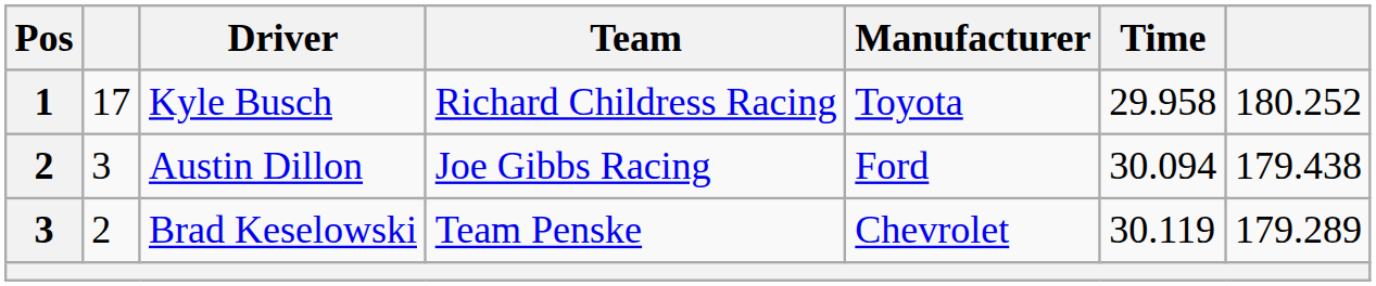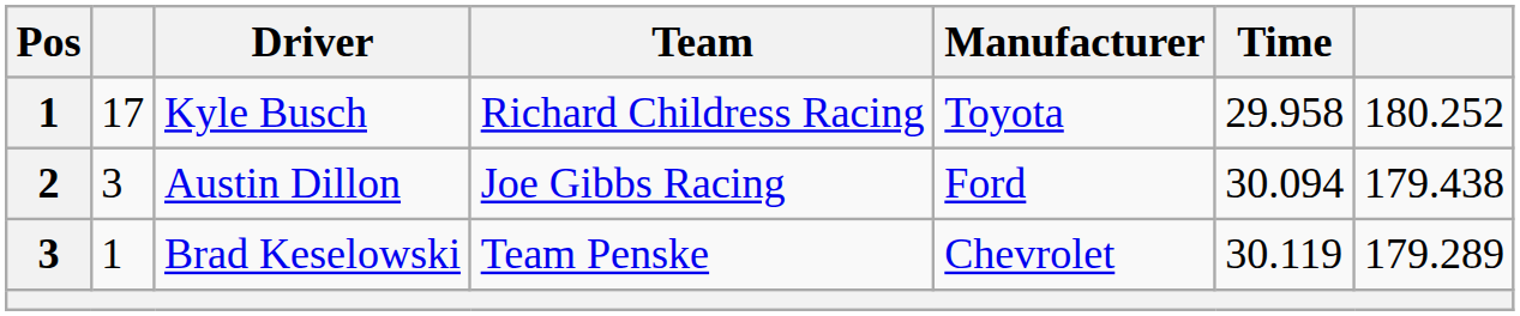Brad Keselowski | column 2: 2 -> 1
